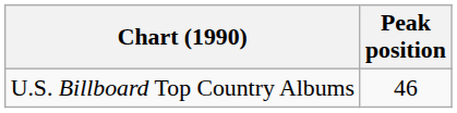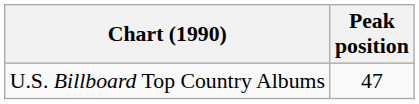U.S. Billboard Top Country Albums | Peak position: 46 -> 47
